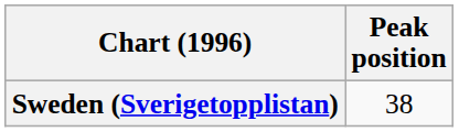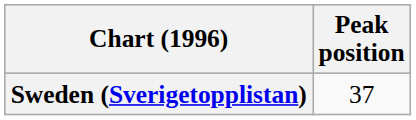Sweden (Sverigetopplistan) | Peak position: 38 -> 37
